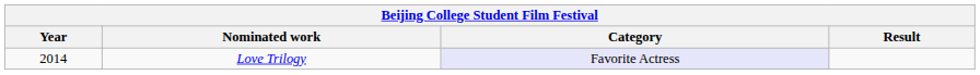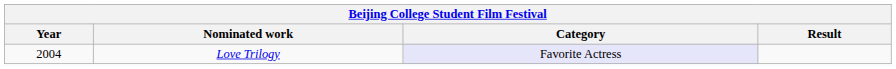Love Trilogy | Year: 2014 -> 2004
